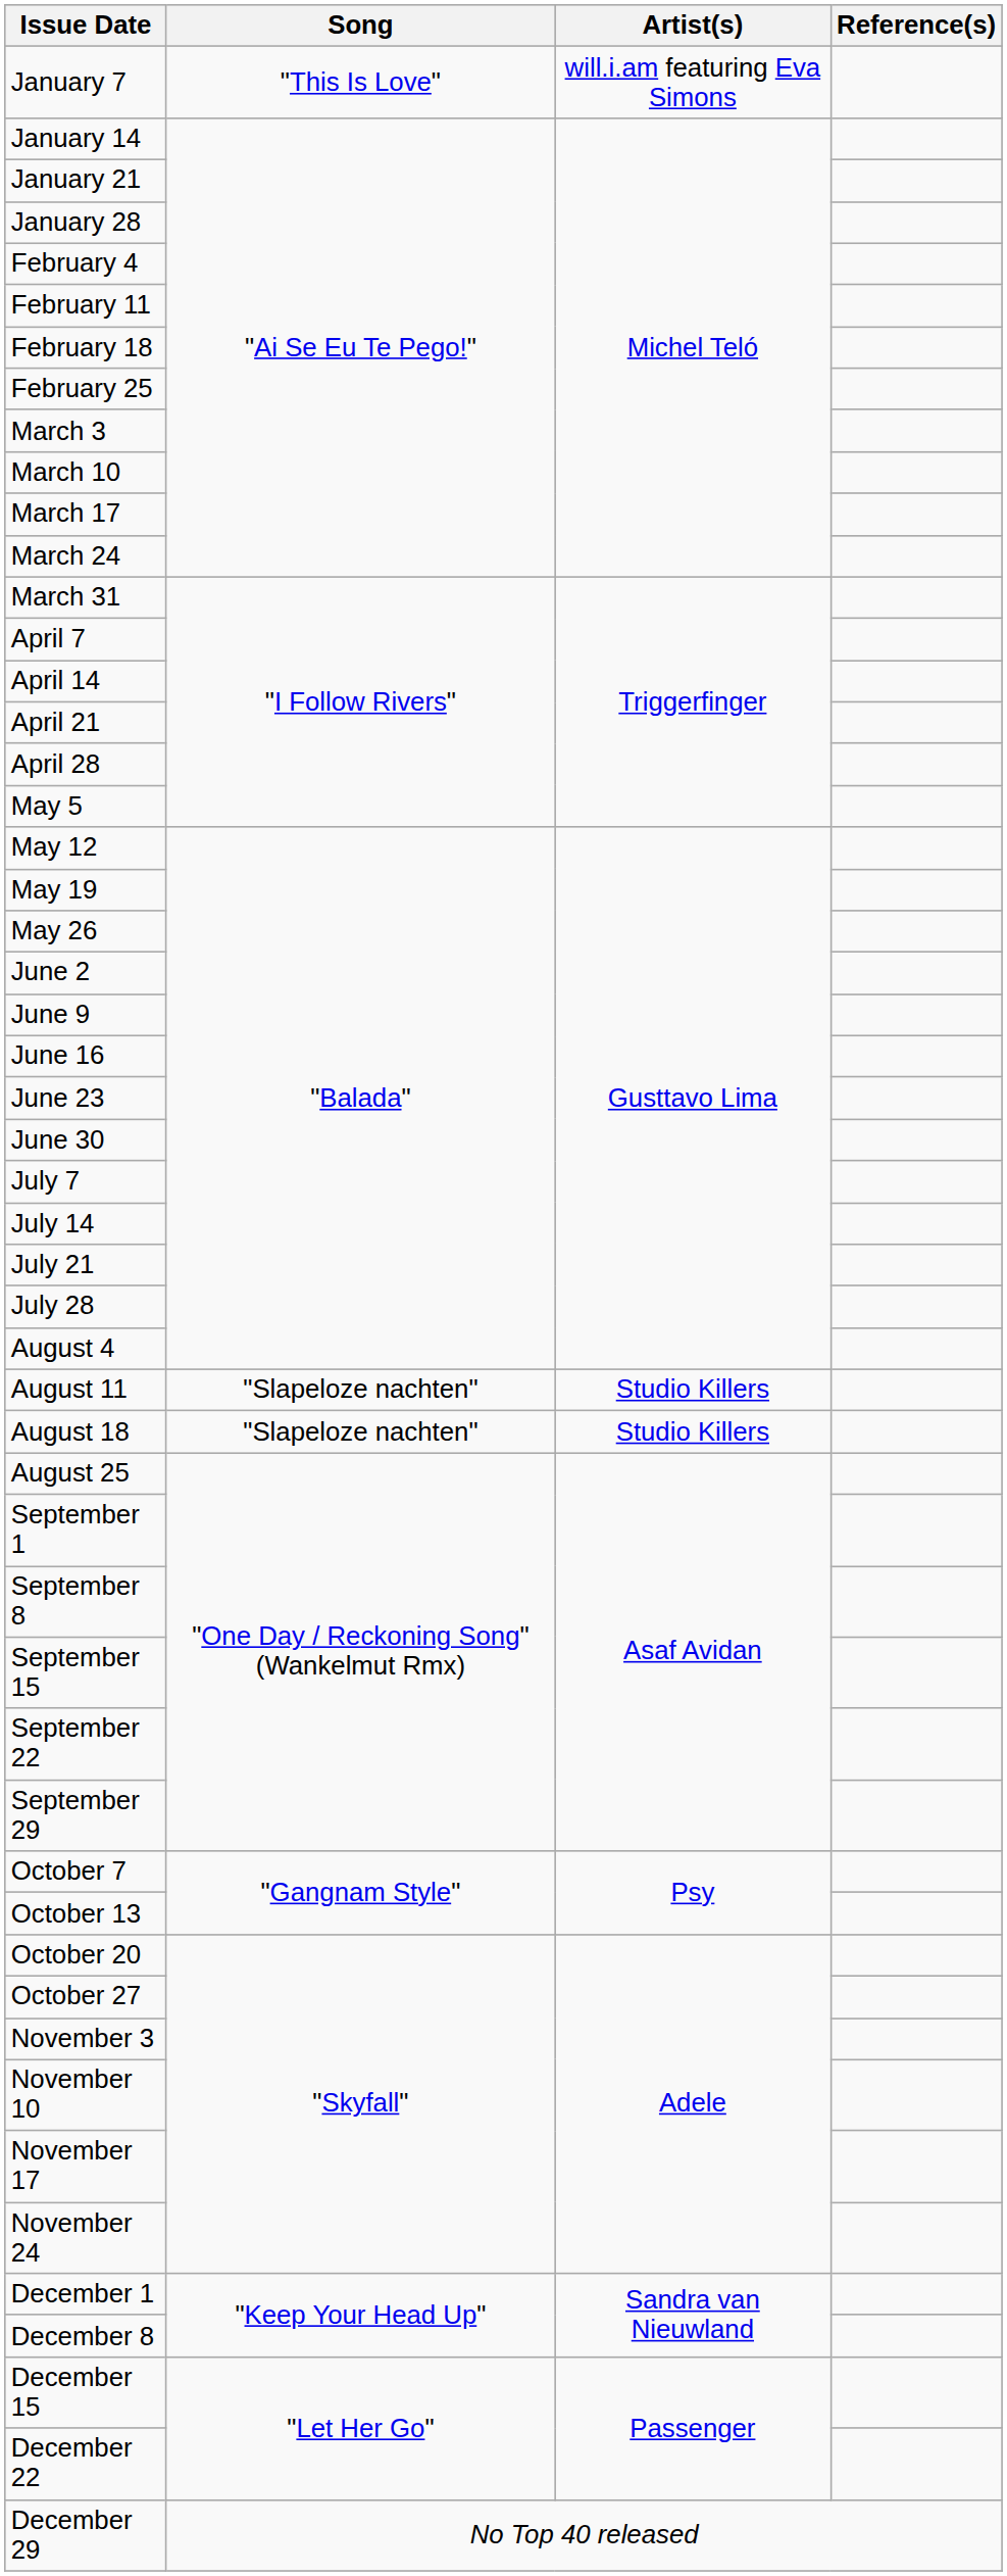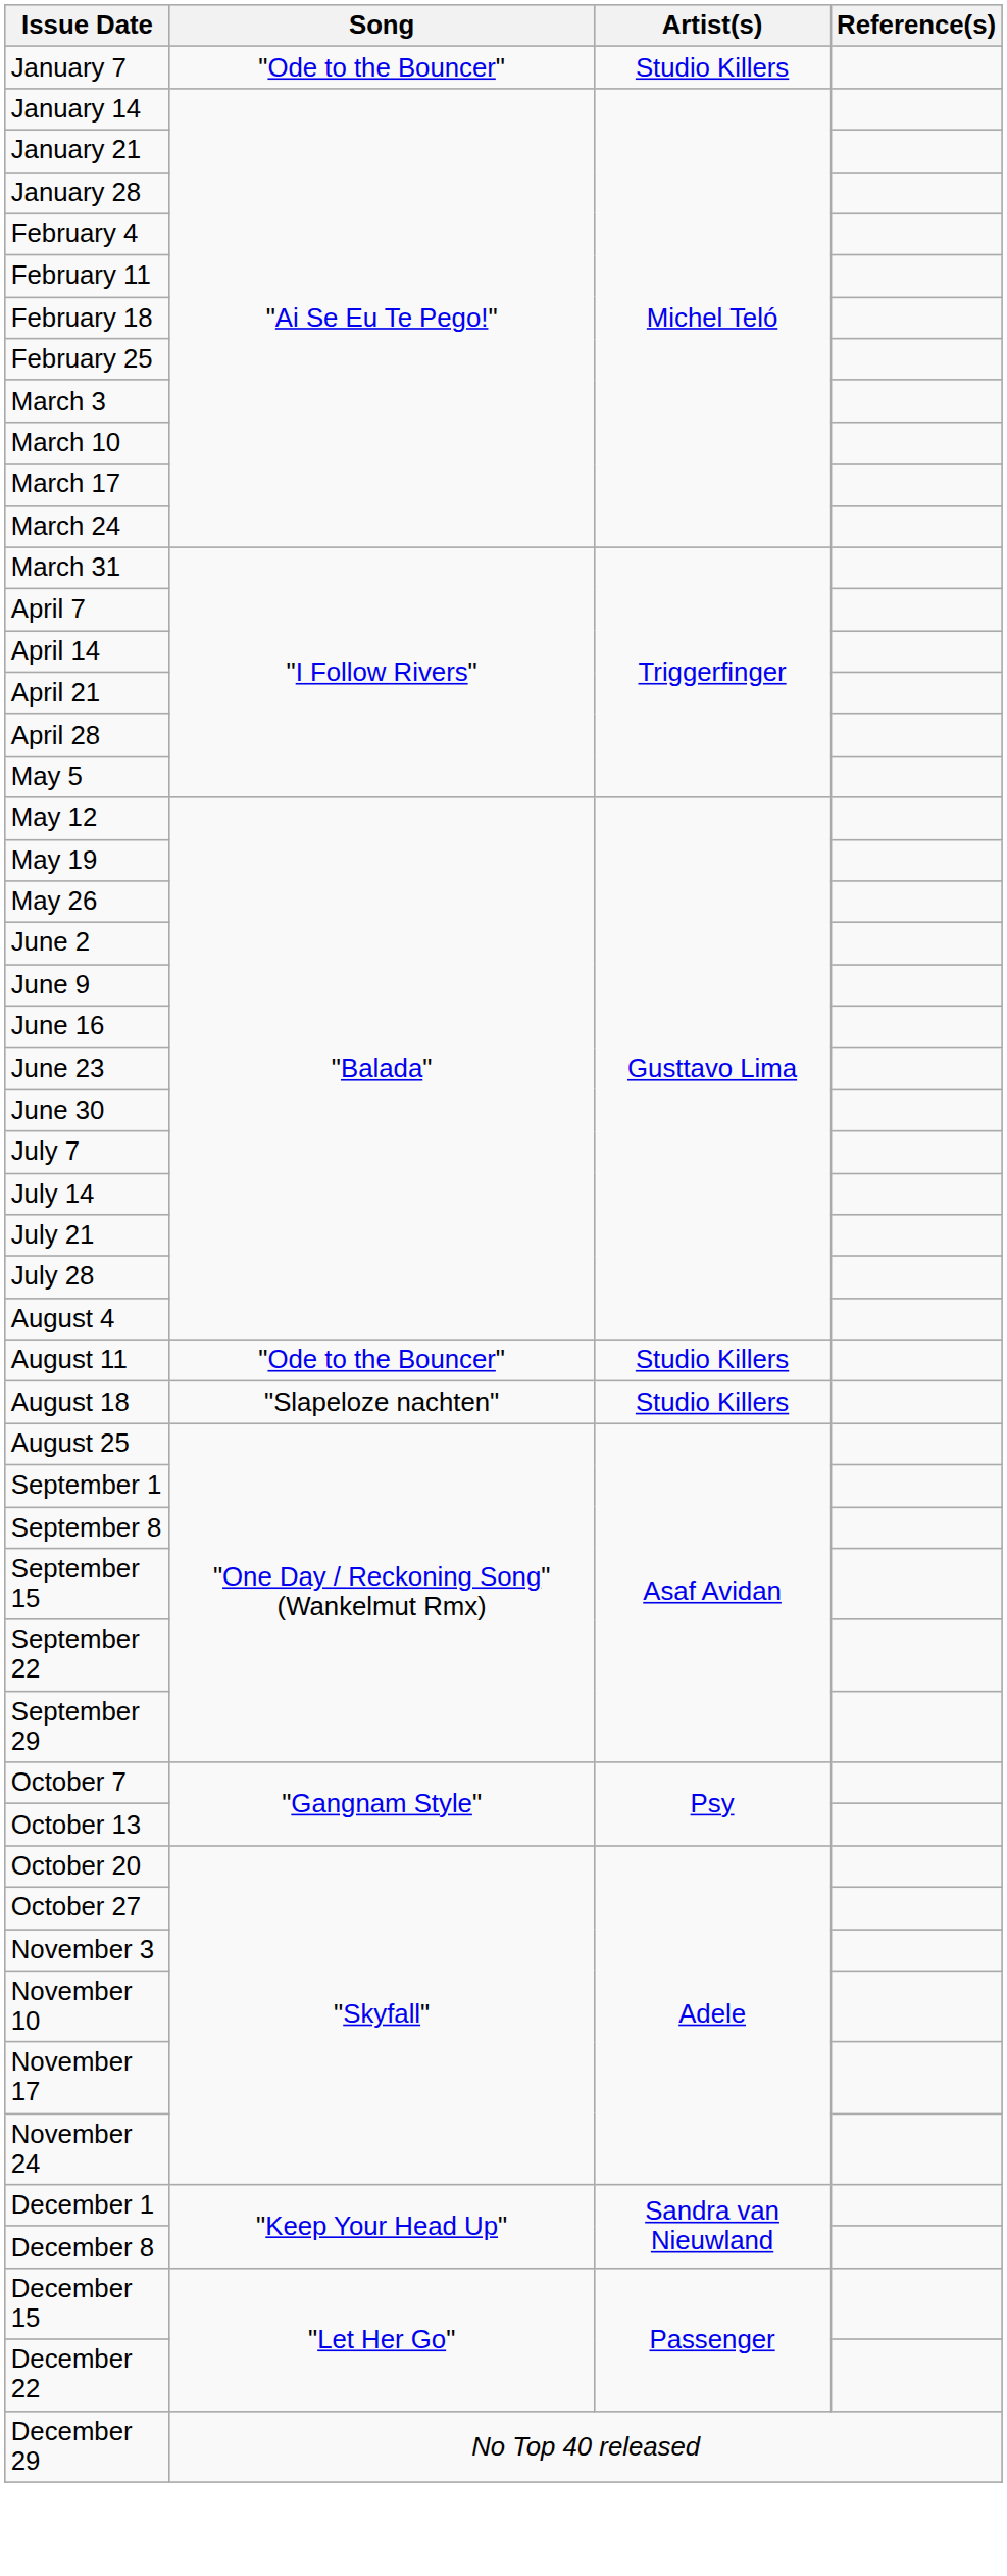January 7 | Song: "This Is Love" -> "Ode to the Bouncer"
January 7 | Artist(s): will.i.am featuring Eva Simons -> Studio Killers
August 11 | Song: "Slapeloze nachten" -> "Ode to the Bouncer"
